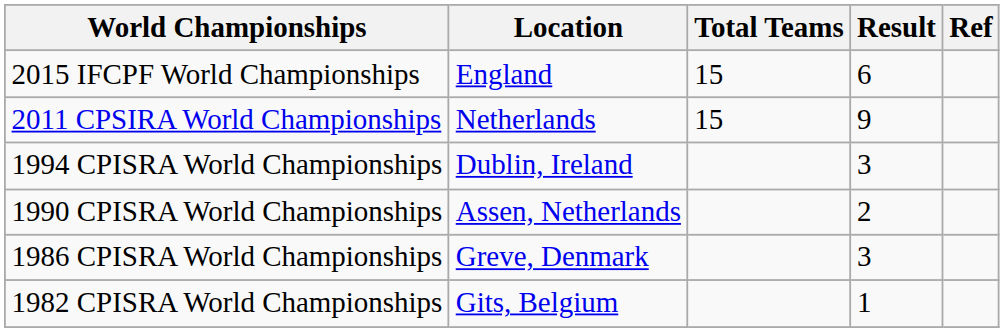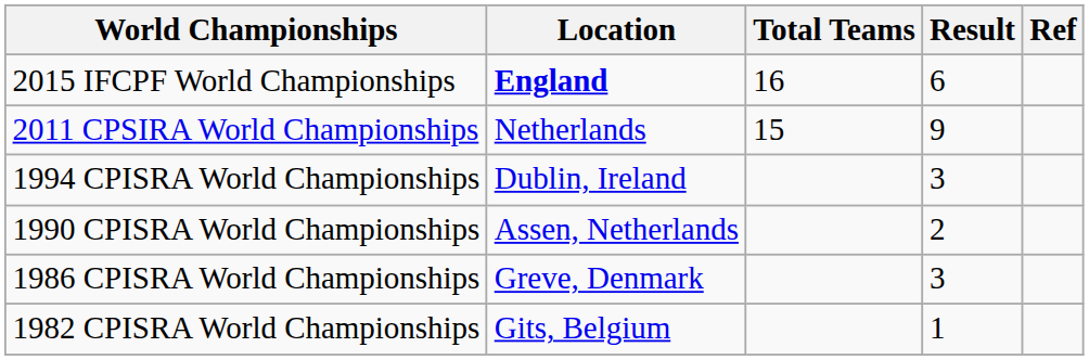2015 IFCPF World Championships | Location: normal -> bold
2015 IFCPF World Championships | Total Teams: 15 -> 16
